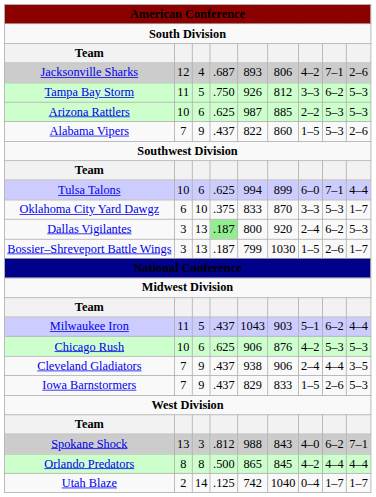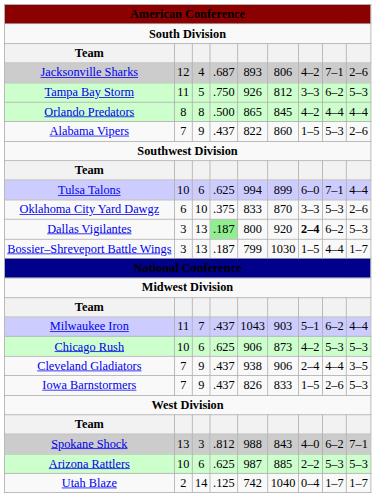rows swapped: Orlando Predators <-> Arizona Rattlers
Oklahoma City Yard Dawgz | column 9: 1–7 -> 2–6
Dallas Vigilantes | column 7: normal -> bold
Bossier–Shreveport Battle Wings | column 8: 2–6 -> 4–4
Milwaukee Iron | column 3: 5 -> 7
Chicago Rush | column 6: 876 -> 873
Iowa Barnstormers | column 5: 829 -> 826
